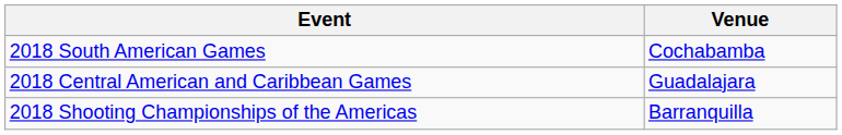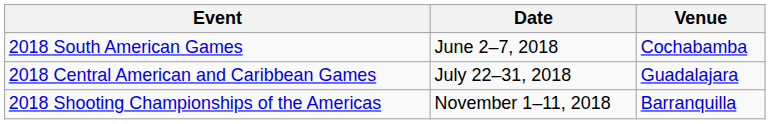+ column: Date | June 2–7, 2018 | July 22–31, 2018 | November 1–11, 2018
